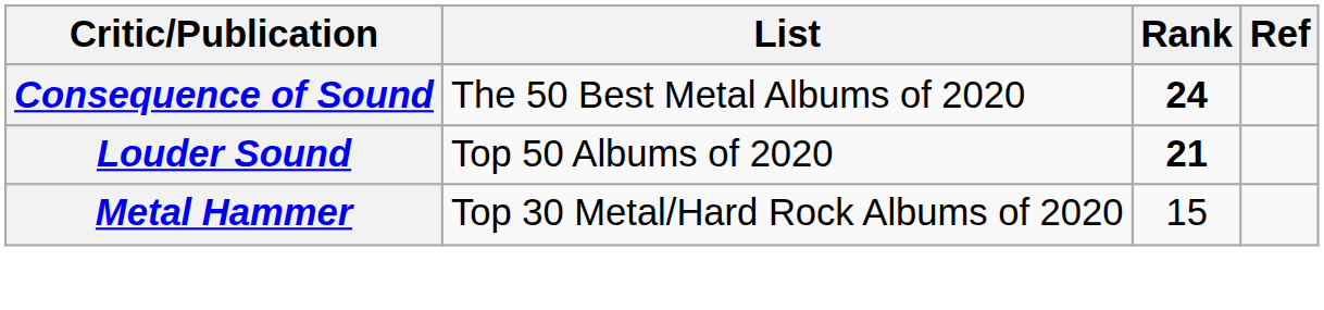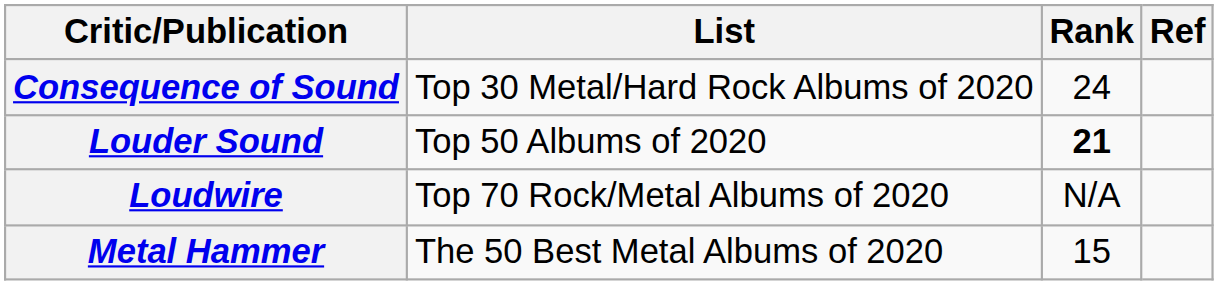Consequence of Sound | List: The 50 Best Metal Albums of 2020 -> Top 30 Metal/Hard Rock Albums of 2020
Consequence of Sound | Rank: bold -> normal
+ row: Loudwire | Top 70 Rock/Metal Albums of 2020 | N/A
Metal Hammer | List: Top 30 Metal/Hard Rock Albums of 2020 -> The 50 Best Metal Albums of 2020
